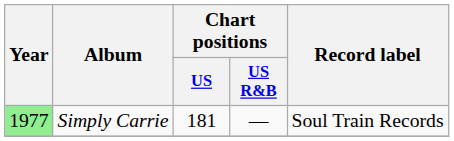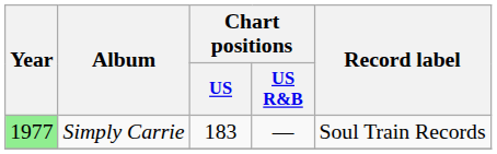Simply Carrie | Chart positions / US: 181 -> 183
